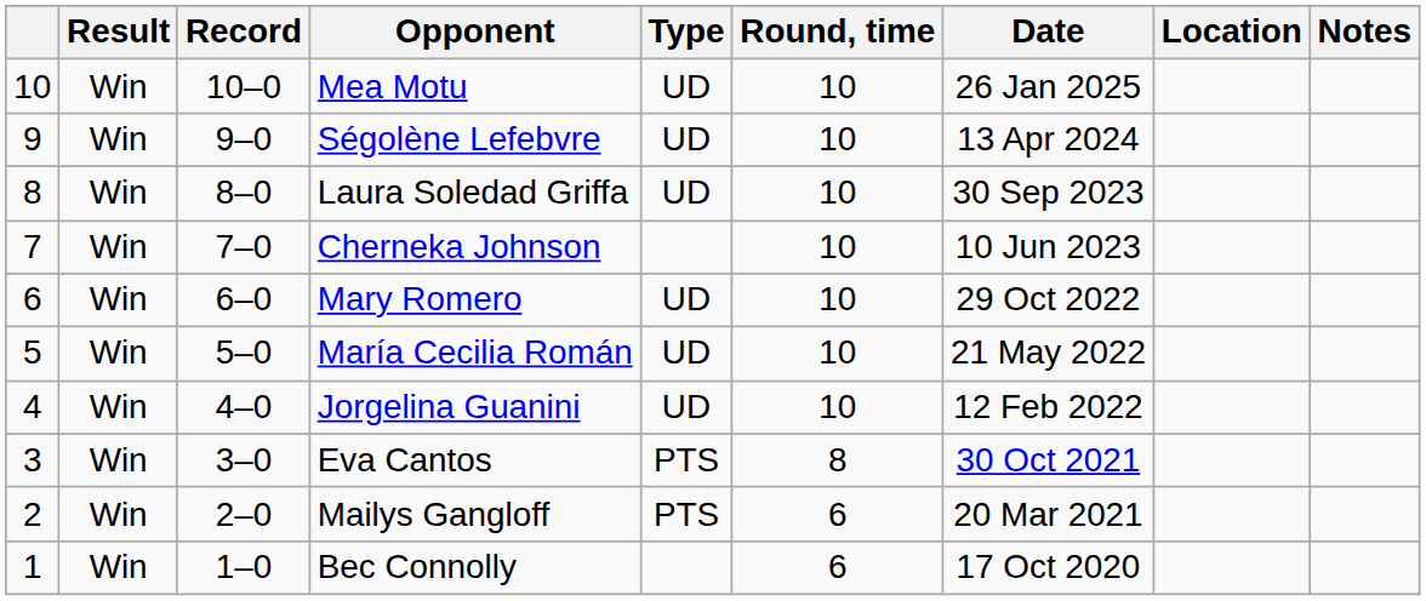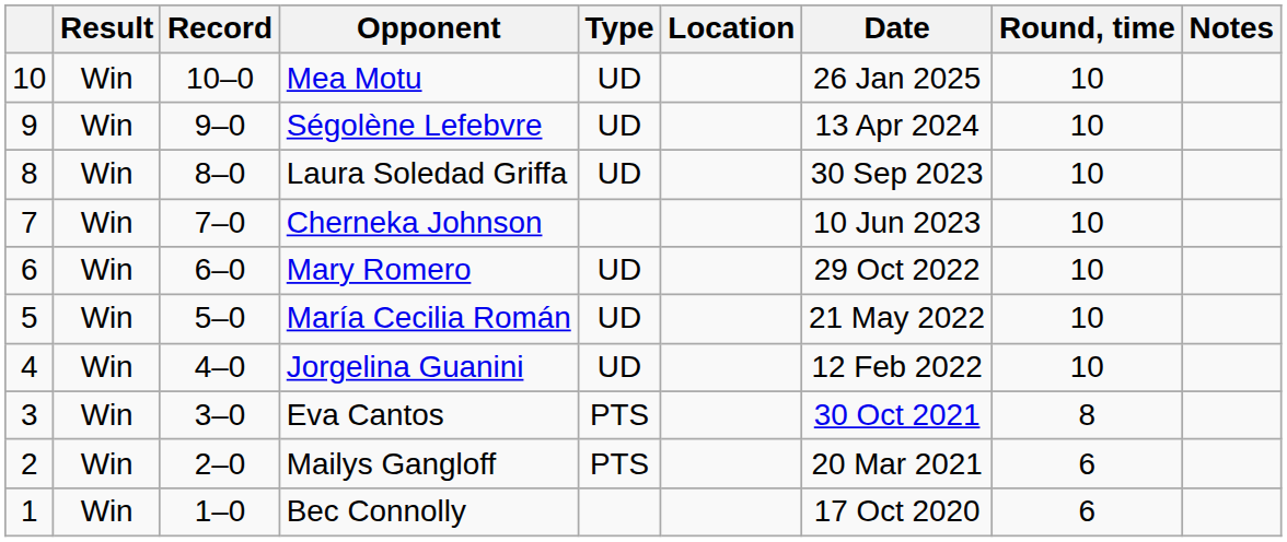columns swapped: Round, time <-> Location
